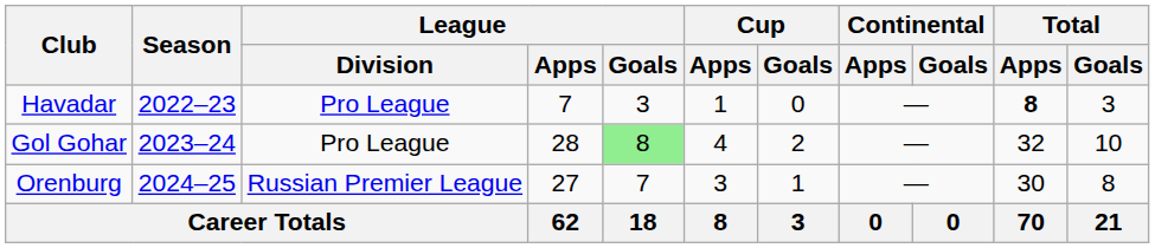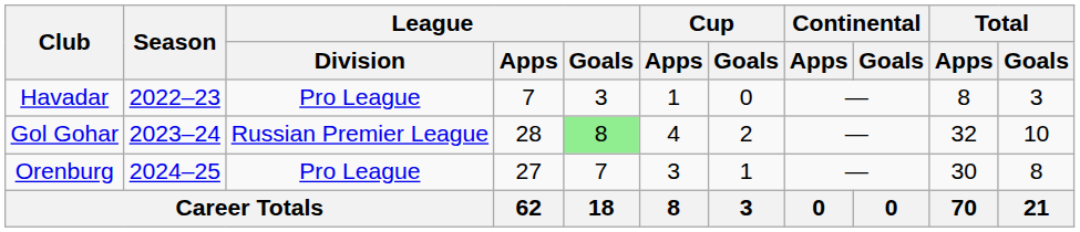Havadar | Total / Apps: bold -> normal
Gol Gohar | League / Division: Pro League -> Russian Premier League
Orenburg | League / Division: Russian Premier League -> Pro League
